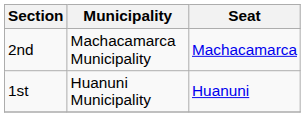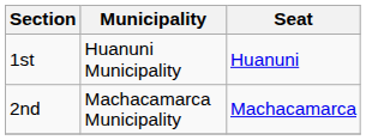rows swapped: 1st <-> 2nd
